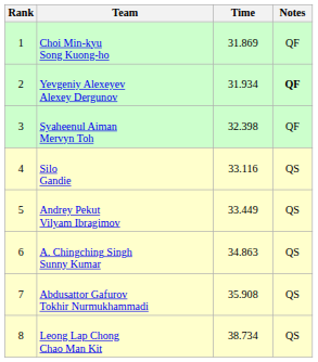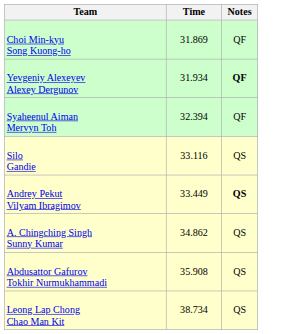- column: Rank | 1 | 2 | 3 | 4 | 5 | 6 | 7 | 8
Syaheenul Aiman Mervyn Toh | Time: 32.398 -> 32.394
Andrey Pekut Vilyam Ibragimov | Notes: normal -> bold
A. Chingching Singh Sunny Kumar | Time: 34.863 -> 34.862
